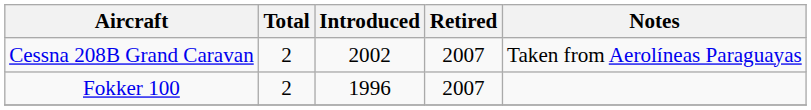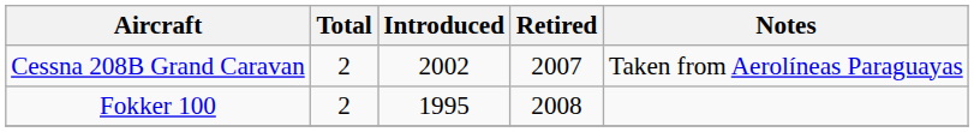Fokker 100 | Introduced: 1996 -> 1995
Fokker 100 | Retired: 2007 -> 2008
